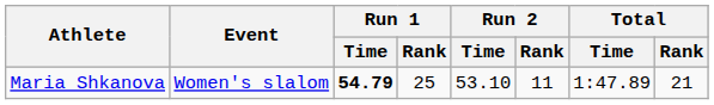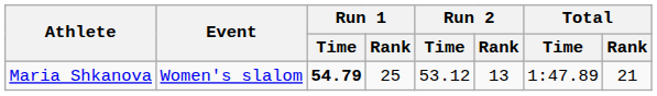Maria Shkanova | Run 2 / Time: 53.10 -> 53.12
Maria Shkanova | Run 2 / Rank: 11 -> 13
